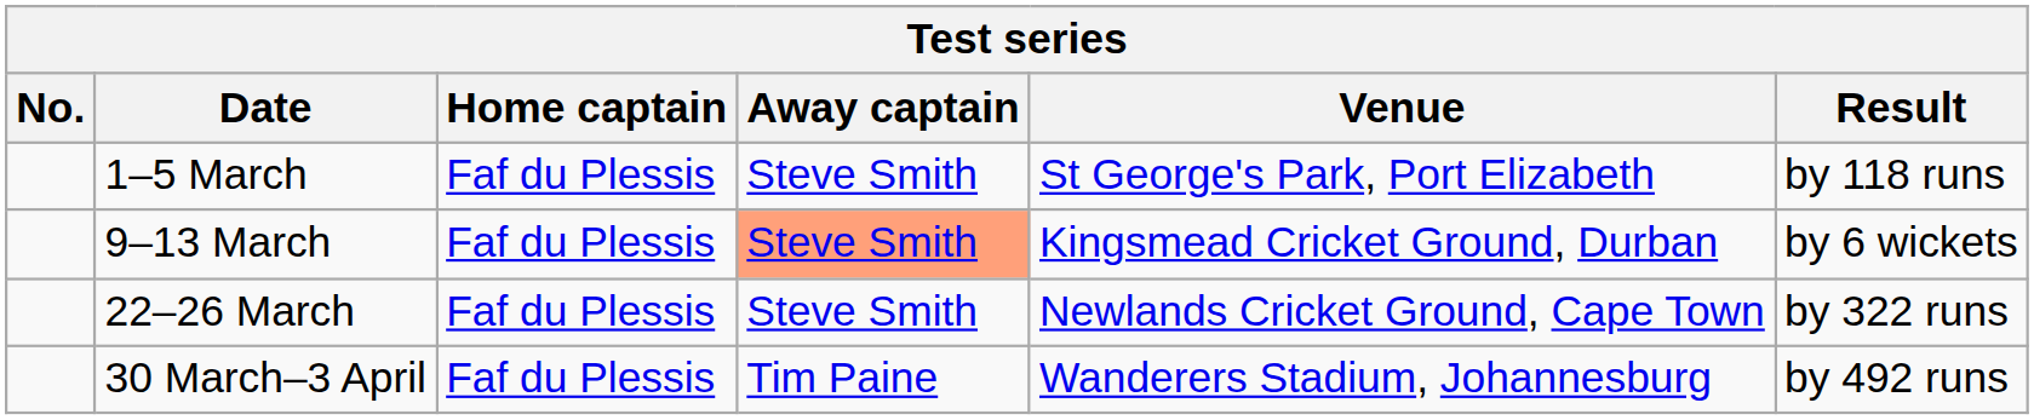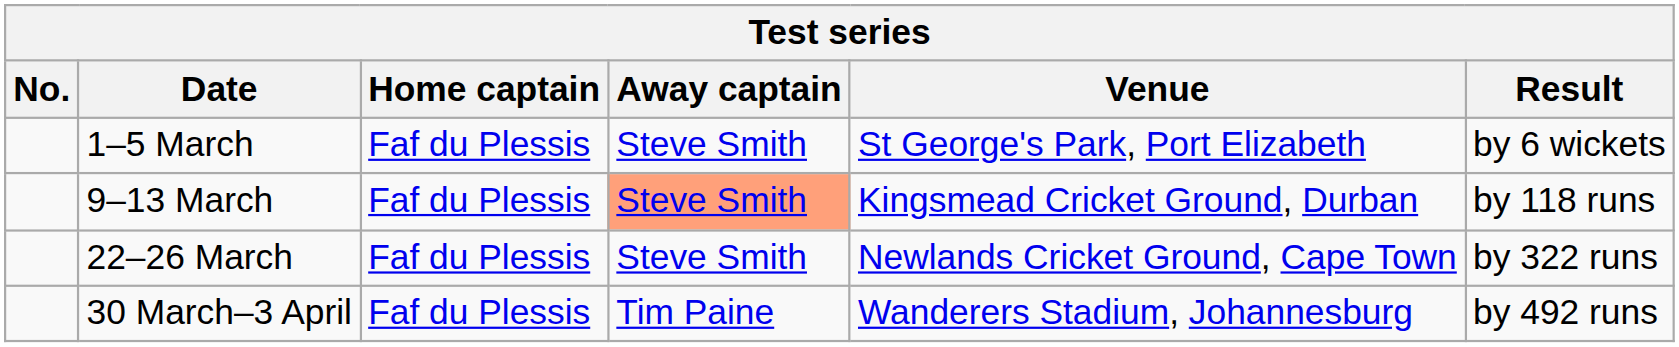1–5 March | Result: by 118 runs -> by 6 wickets
9–13 March | Result: by 6 wickets -> by 118 runs
